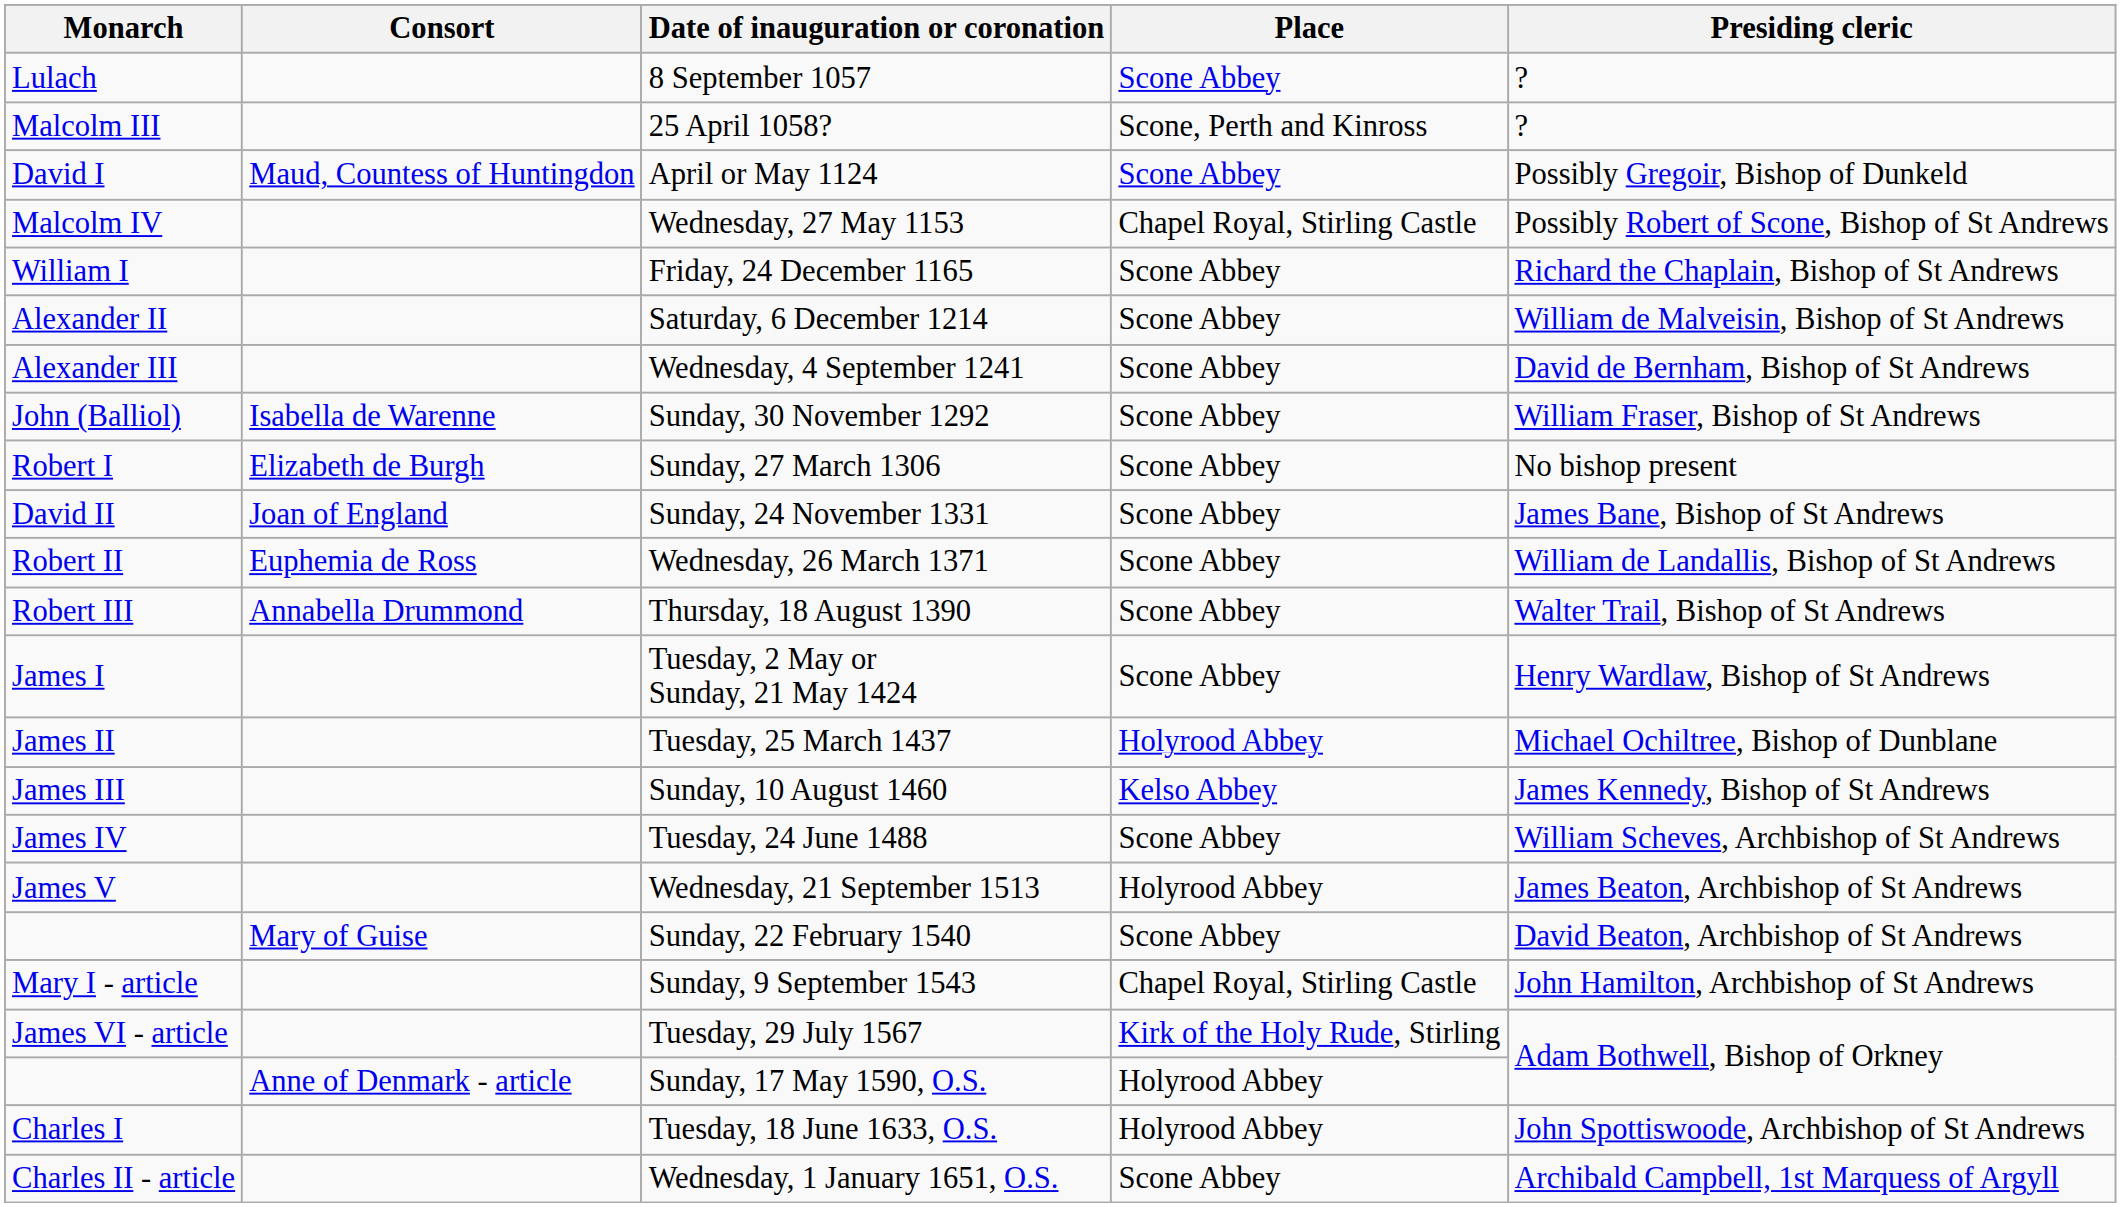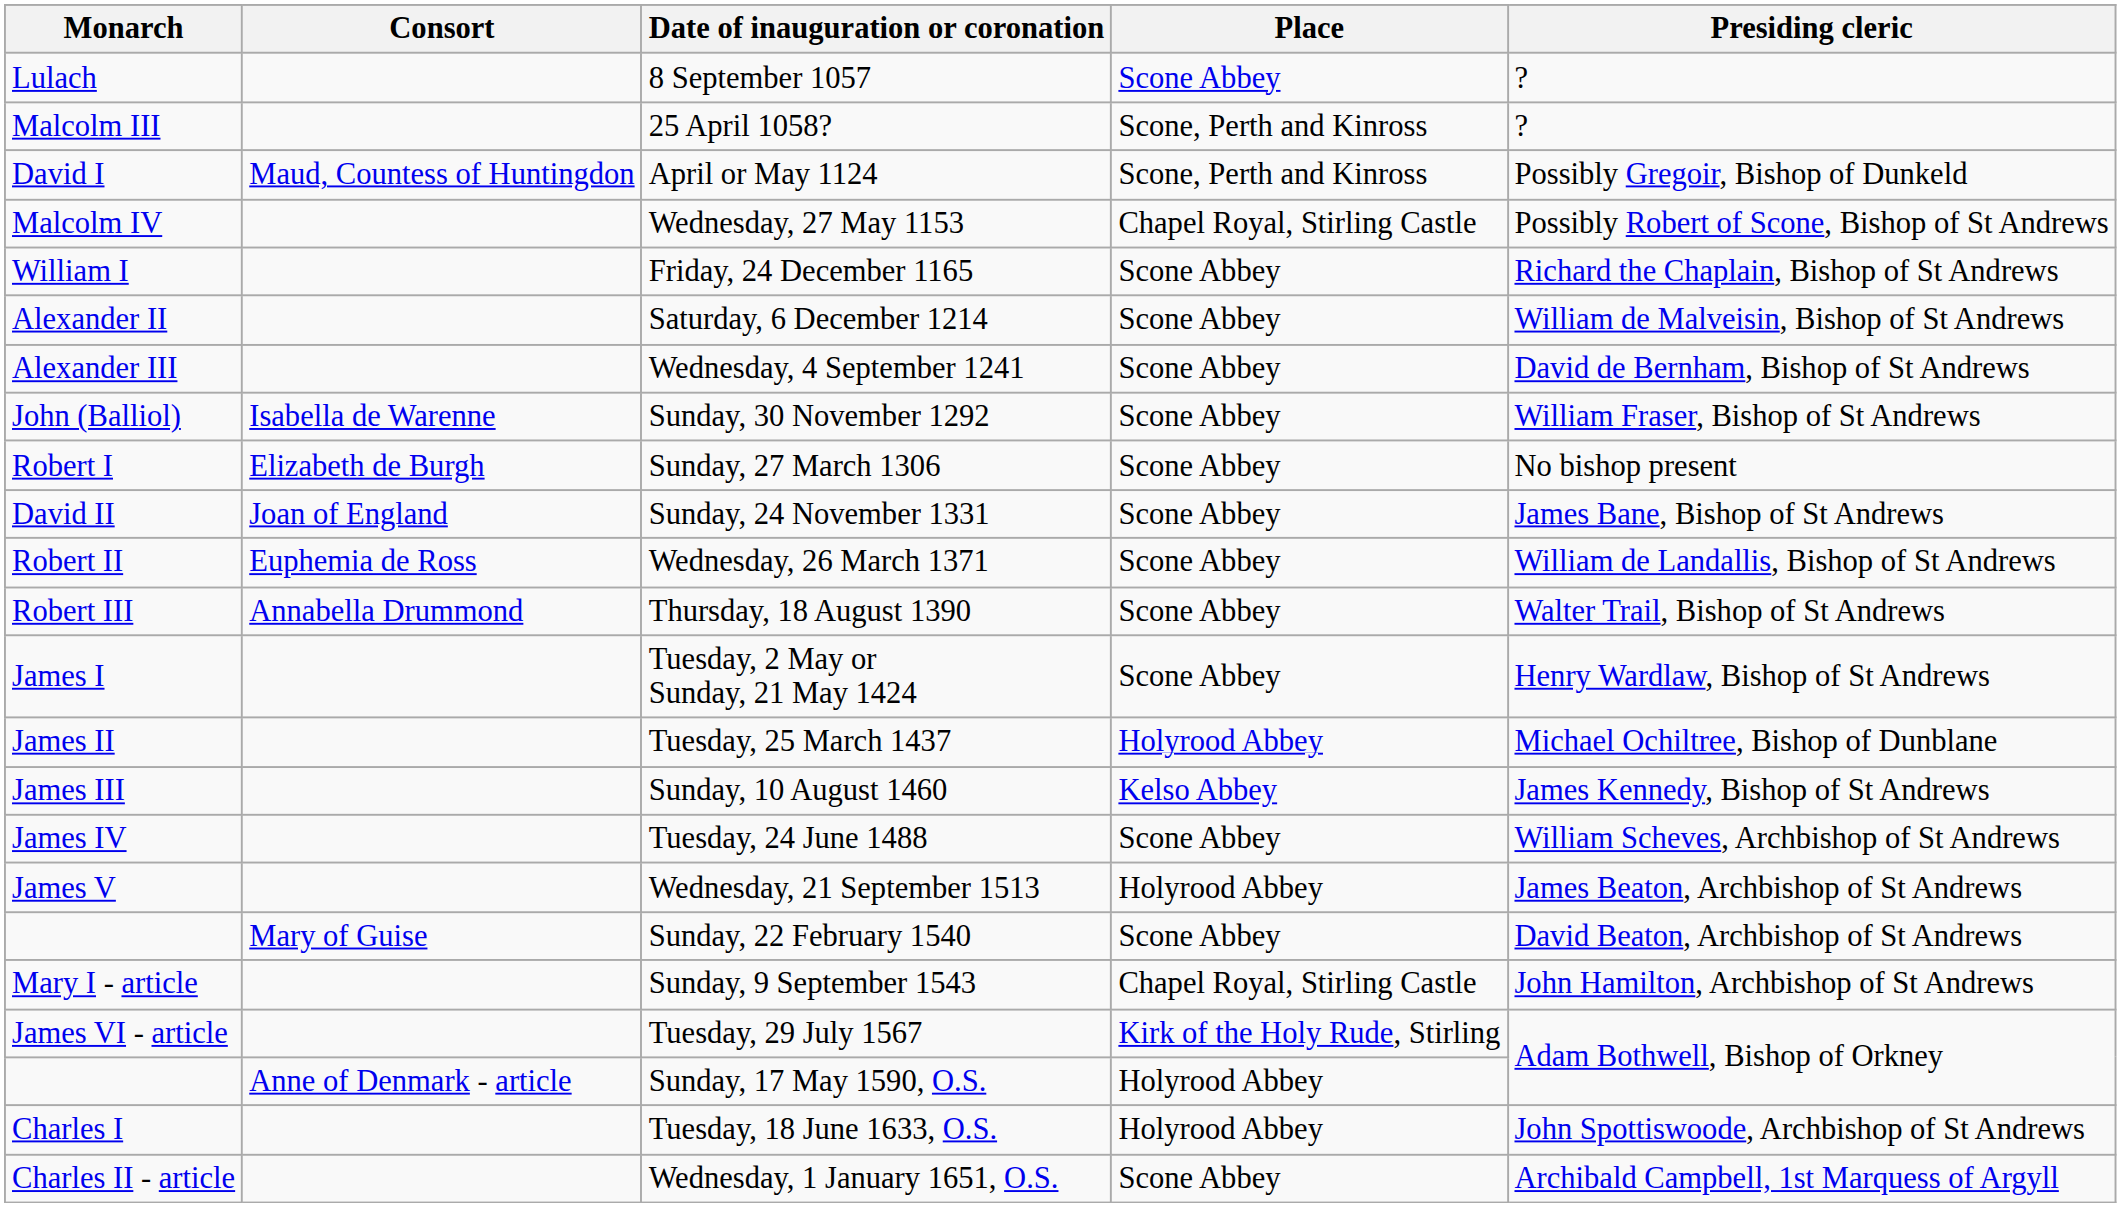April or May 1124 | Place: Scone Abbey -> Scone, Perth and Kinross
